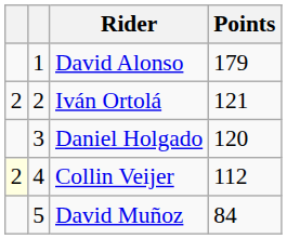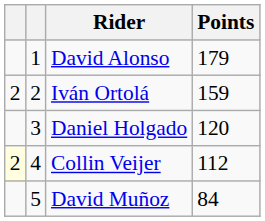Iván Ortolá | Points: 121 -> 159
